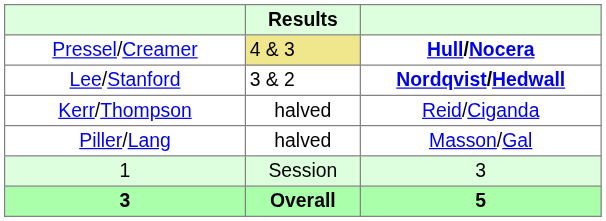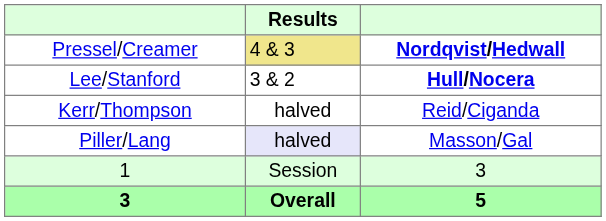Pressel/Creamer | column 3: Hull/Nocera -> Nordqvist/Hedwall
Lee/Stanford | column 3: Nordqvist/Hedwall -> Hull/Nocera
Piller/Lang | Results: no background -> lavender background
